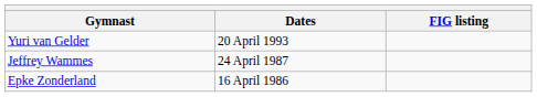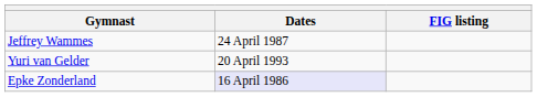rows swapped: Yuri van Gelder <-> Jeffrey Wammes
Epke Zonderland | Dates: no background -> lavender background
